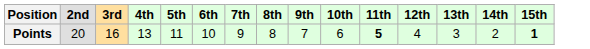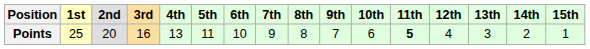+ column: 1st | 25
Points | 15th: bold -> normal
